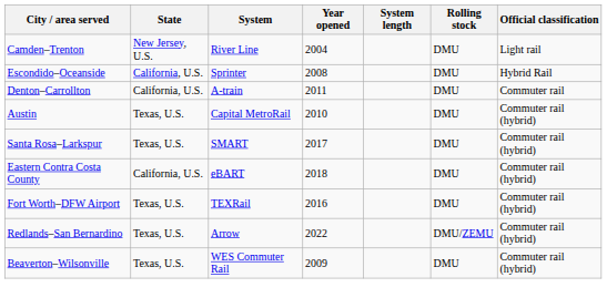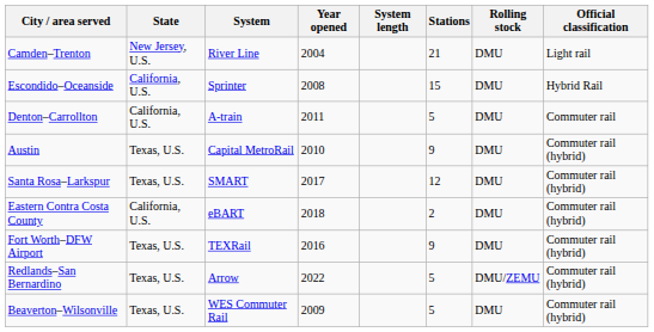+ column: Stations | 21 | 15 | 5 | 9 | 12 | 2 | 9 | 5 | 5
